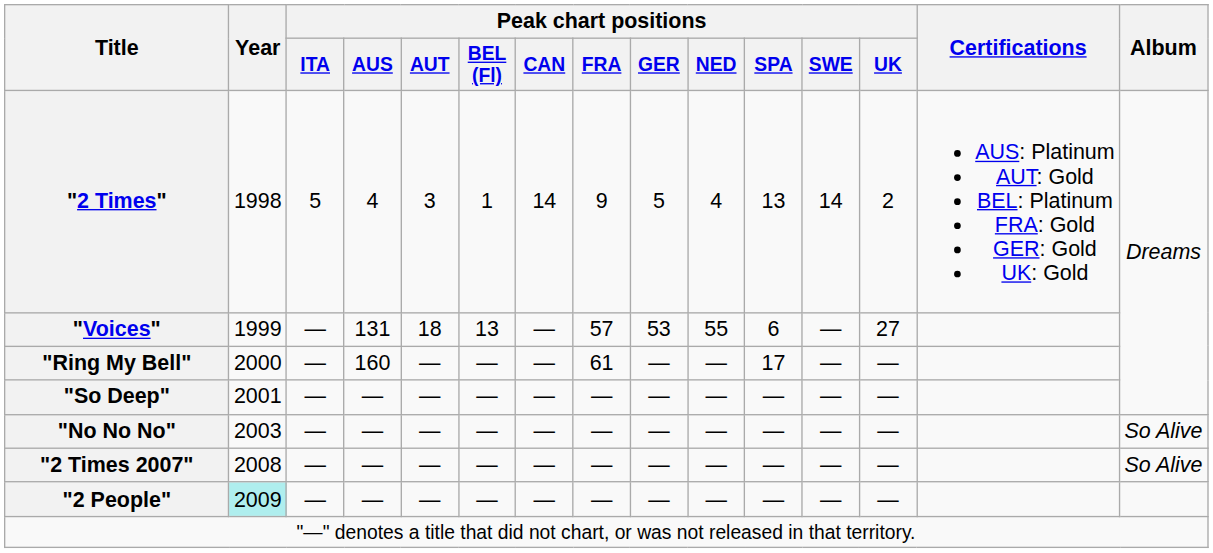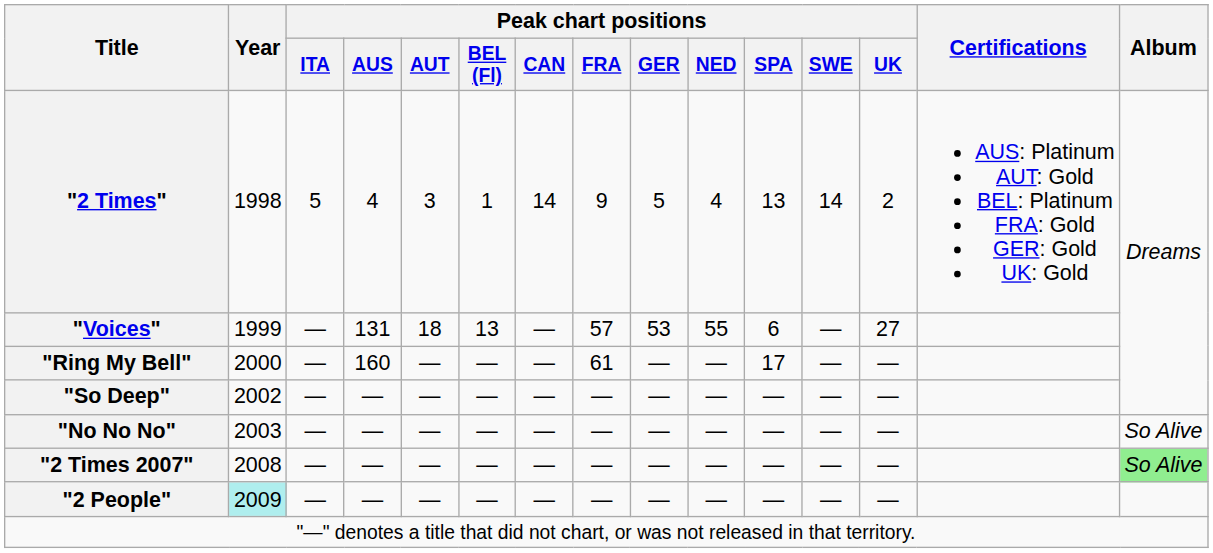"So Deep" | Year: 2001 -> 2002
"2 Times 2007" | Album: no background -> lightgreen background
